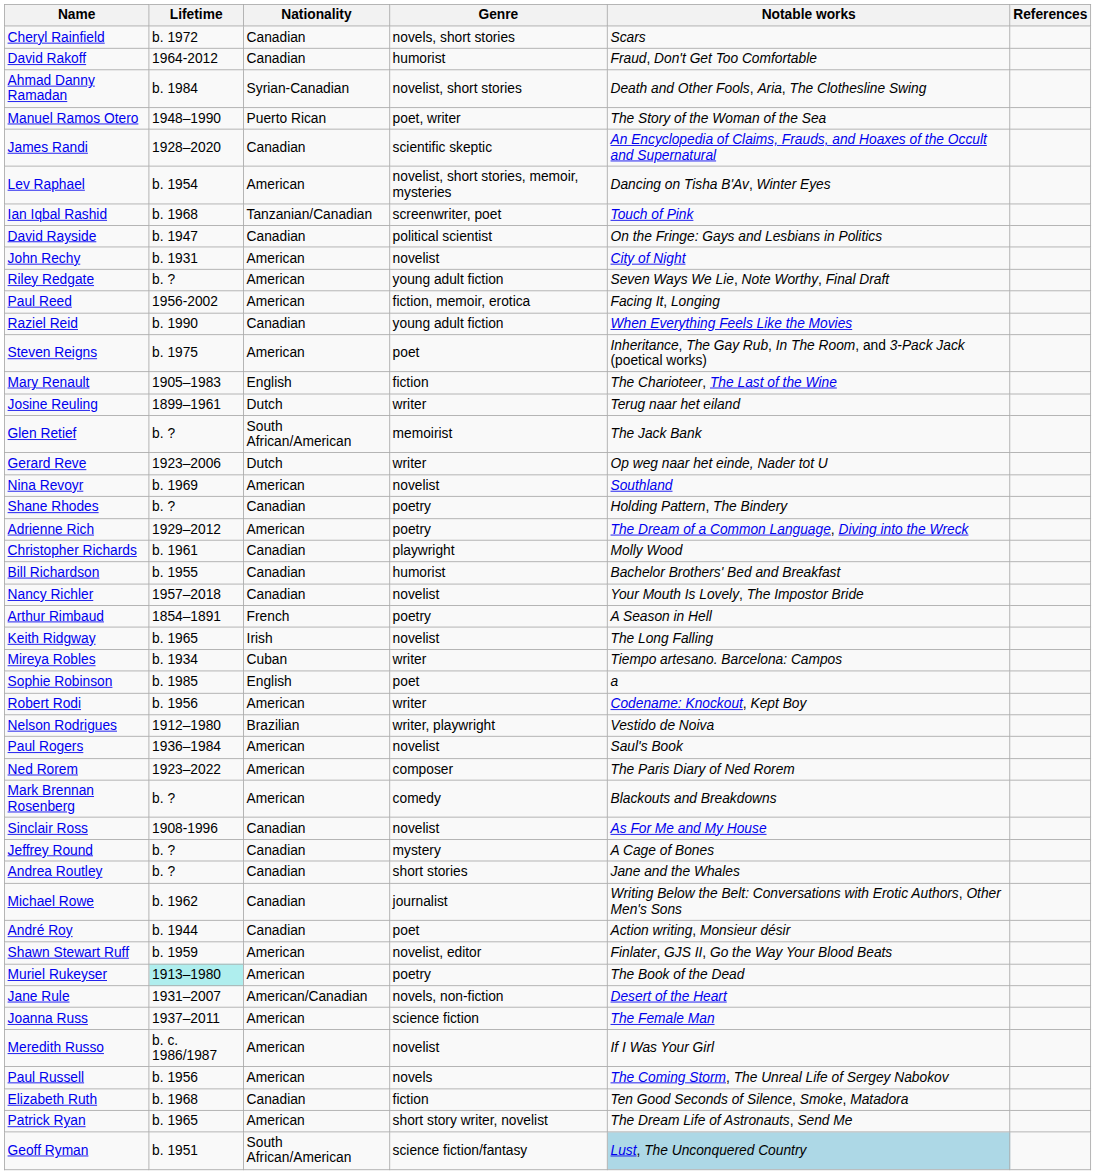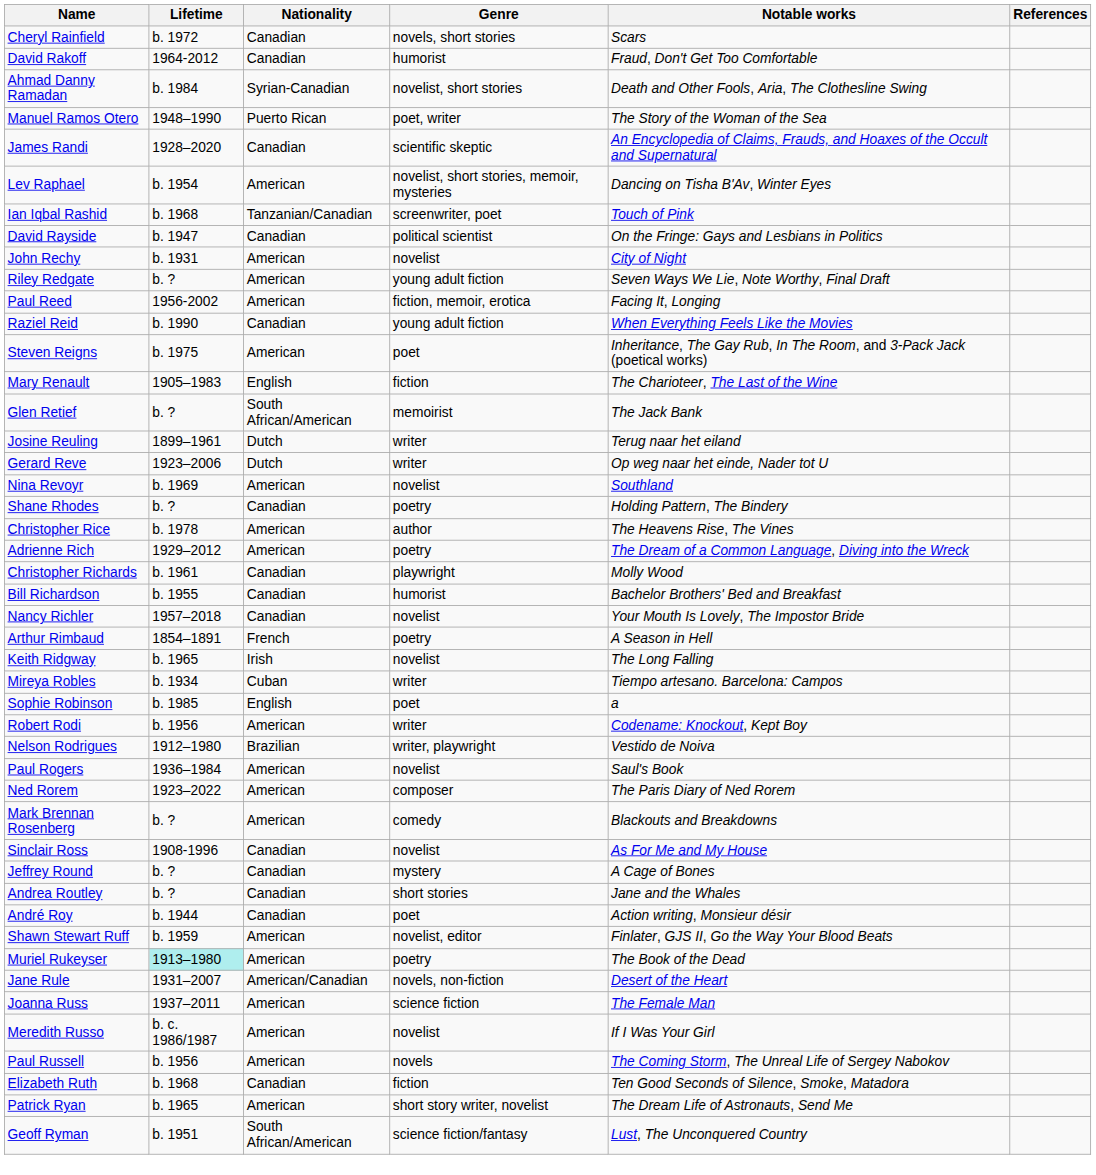rows swapped: Glen Retief <-> Josine Reuling
+ row: Christopher Rice | b. 1978 | American | author | The Heavens Rise, The Vines
- row: Michael Rowe | b. 1962 | Canadian | journalist | Writing Below the Belt: Conversations with Erotic Authors, Other Men's Sons
Geoff Ryman | Notable works: lightblue background -> no background
